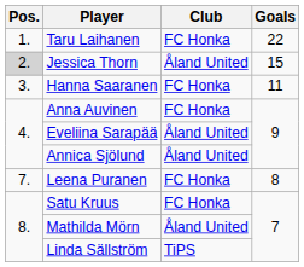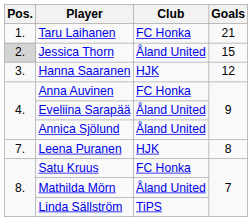Taru Laihanen | Goals: 22 -> 21
Hanna Saaranen | Club: FC Honka -> HJK
Hanna Saaranen | Goals: 11 -> 12
Leena Puranen | Club: FC Honka -> HJK
